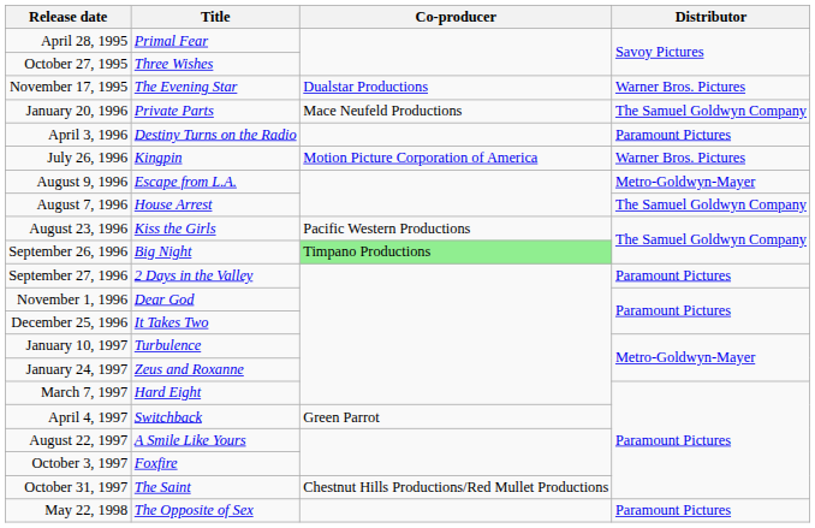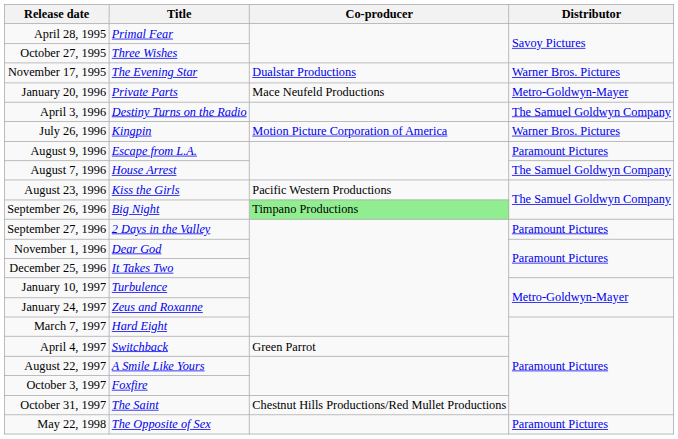January 20, 1996 | Distributor: The Samuel Goldwyn Company -> Metro-Goldwyn-Mayer
April 3, 1996 | Distributor: Paramount Pictures -> The Samuel Goldwyn Company
August 9, 1996 | Distributor: Metro-Goldwyn-Mayer -> Paramount Pictures
